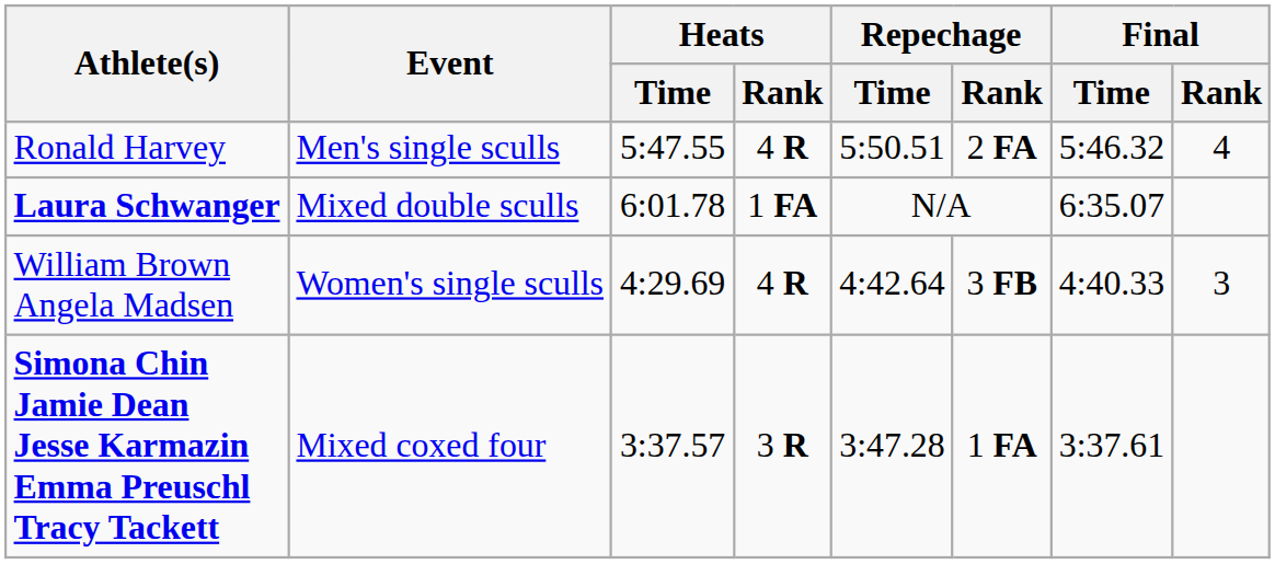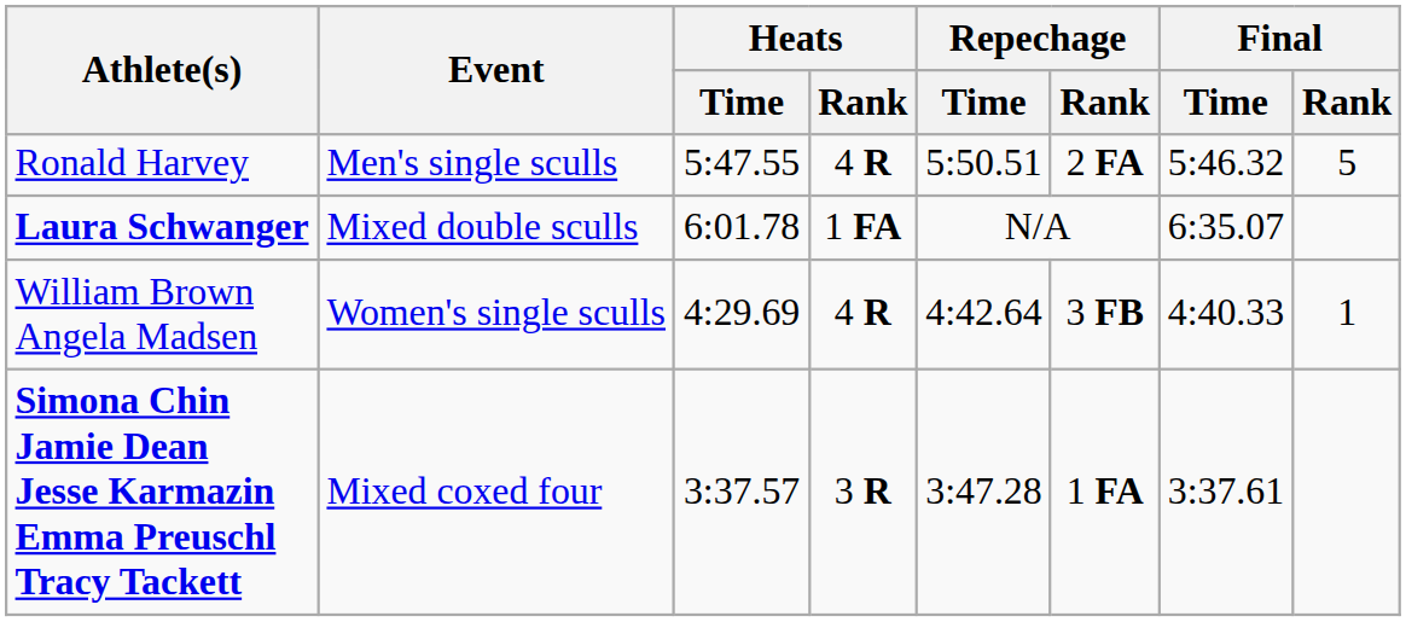Ronald Harvey | Final / Rank: 4 -> 5
William Brown Angela Madsen | Final / Rank: 3 -> 1
